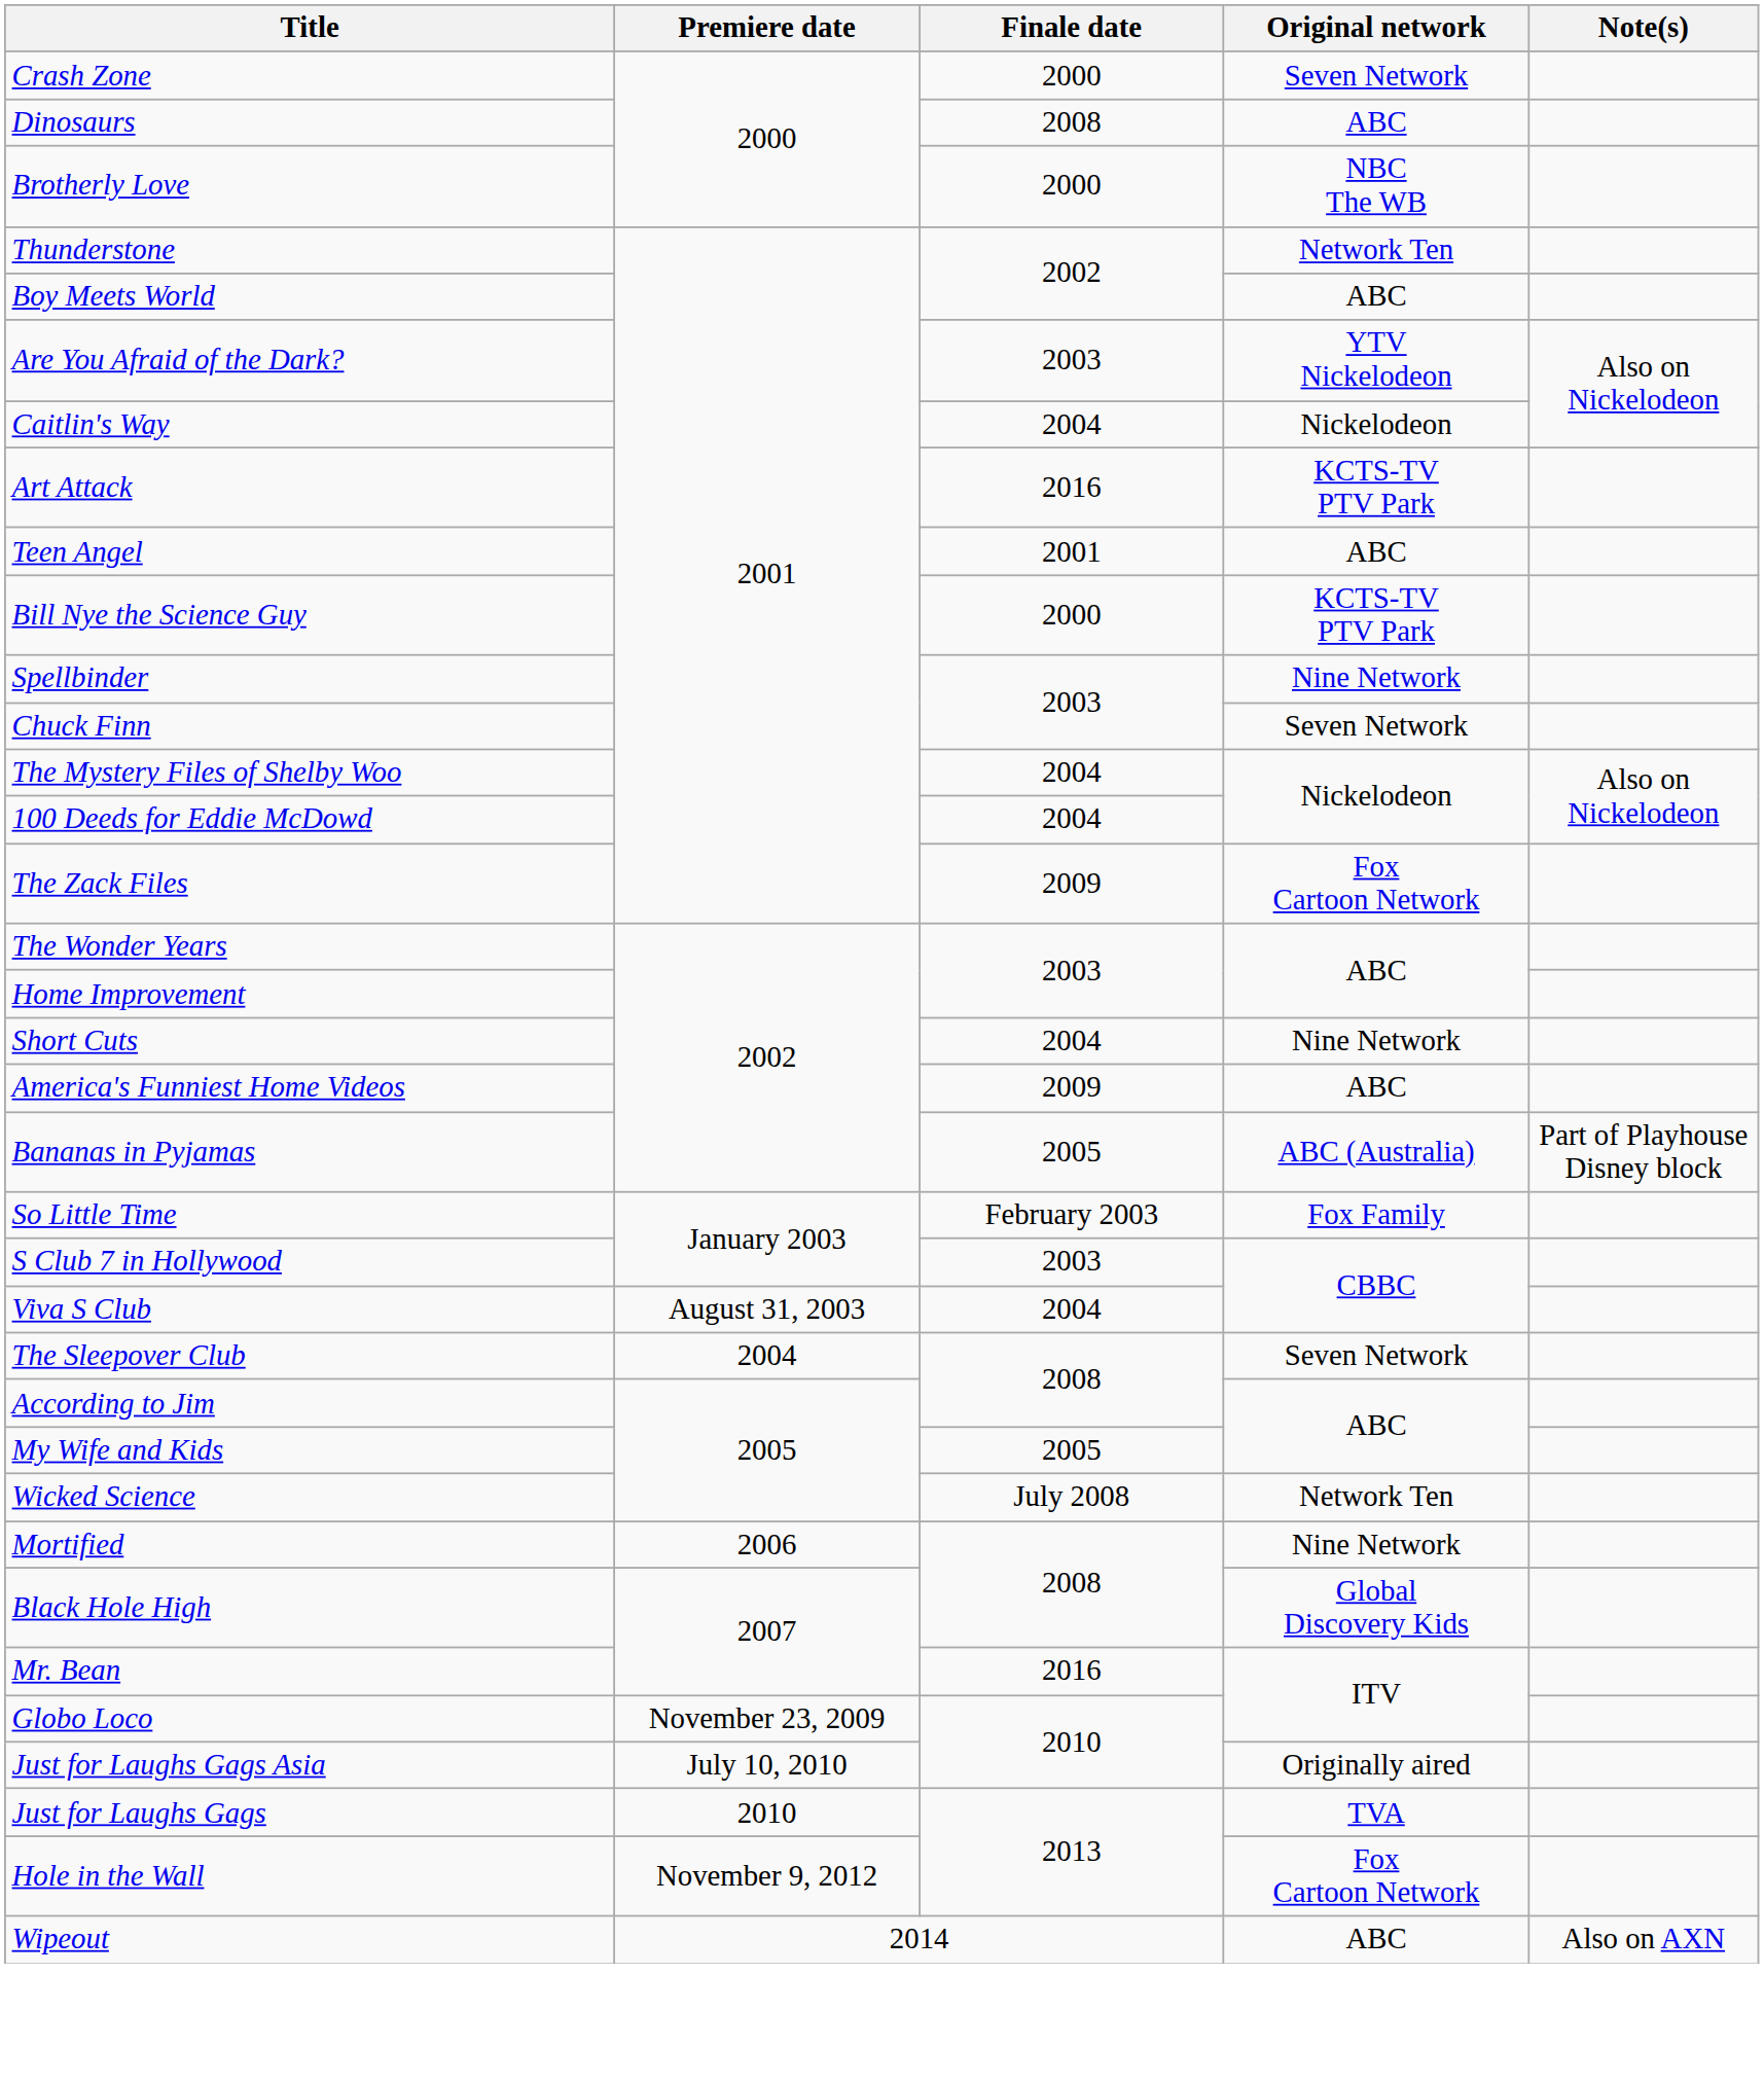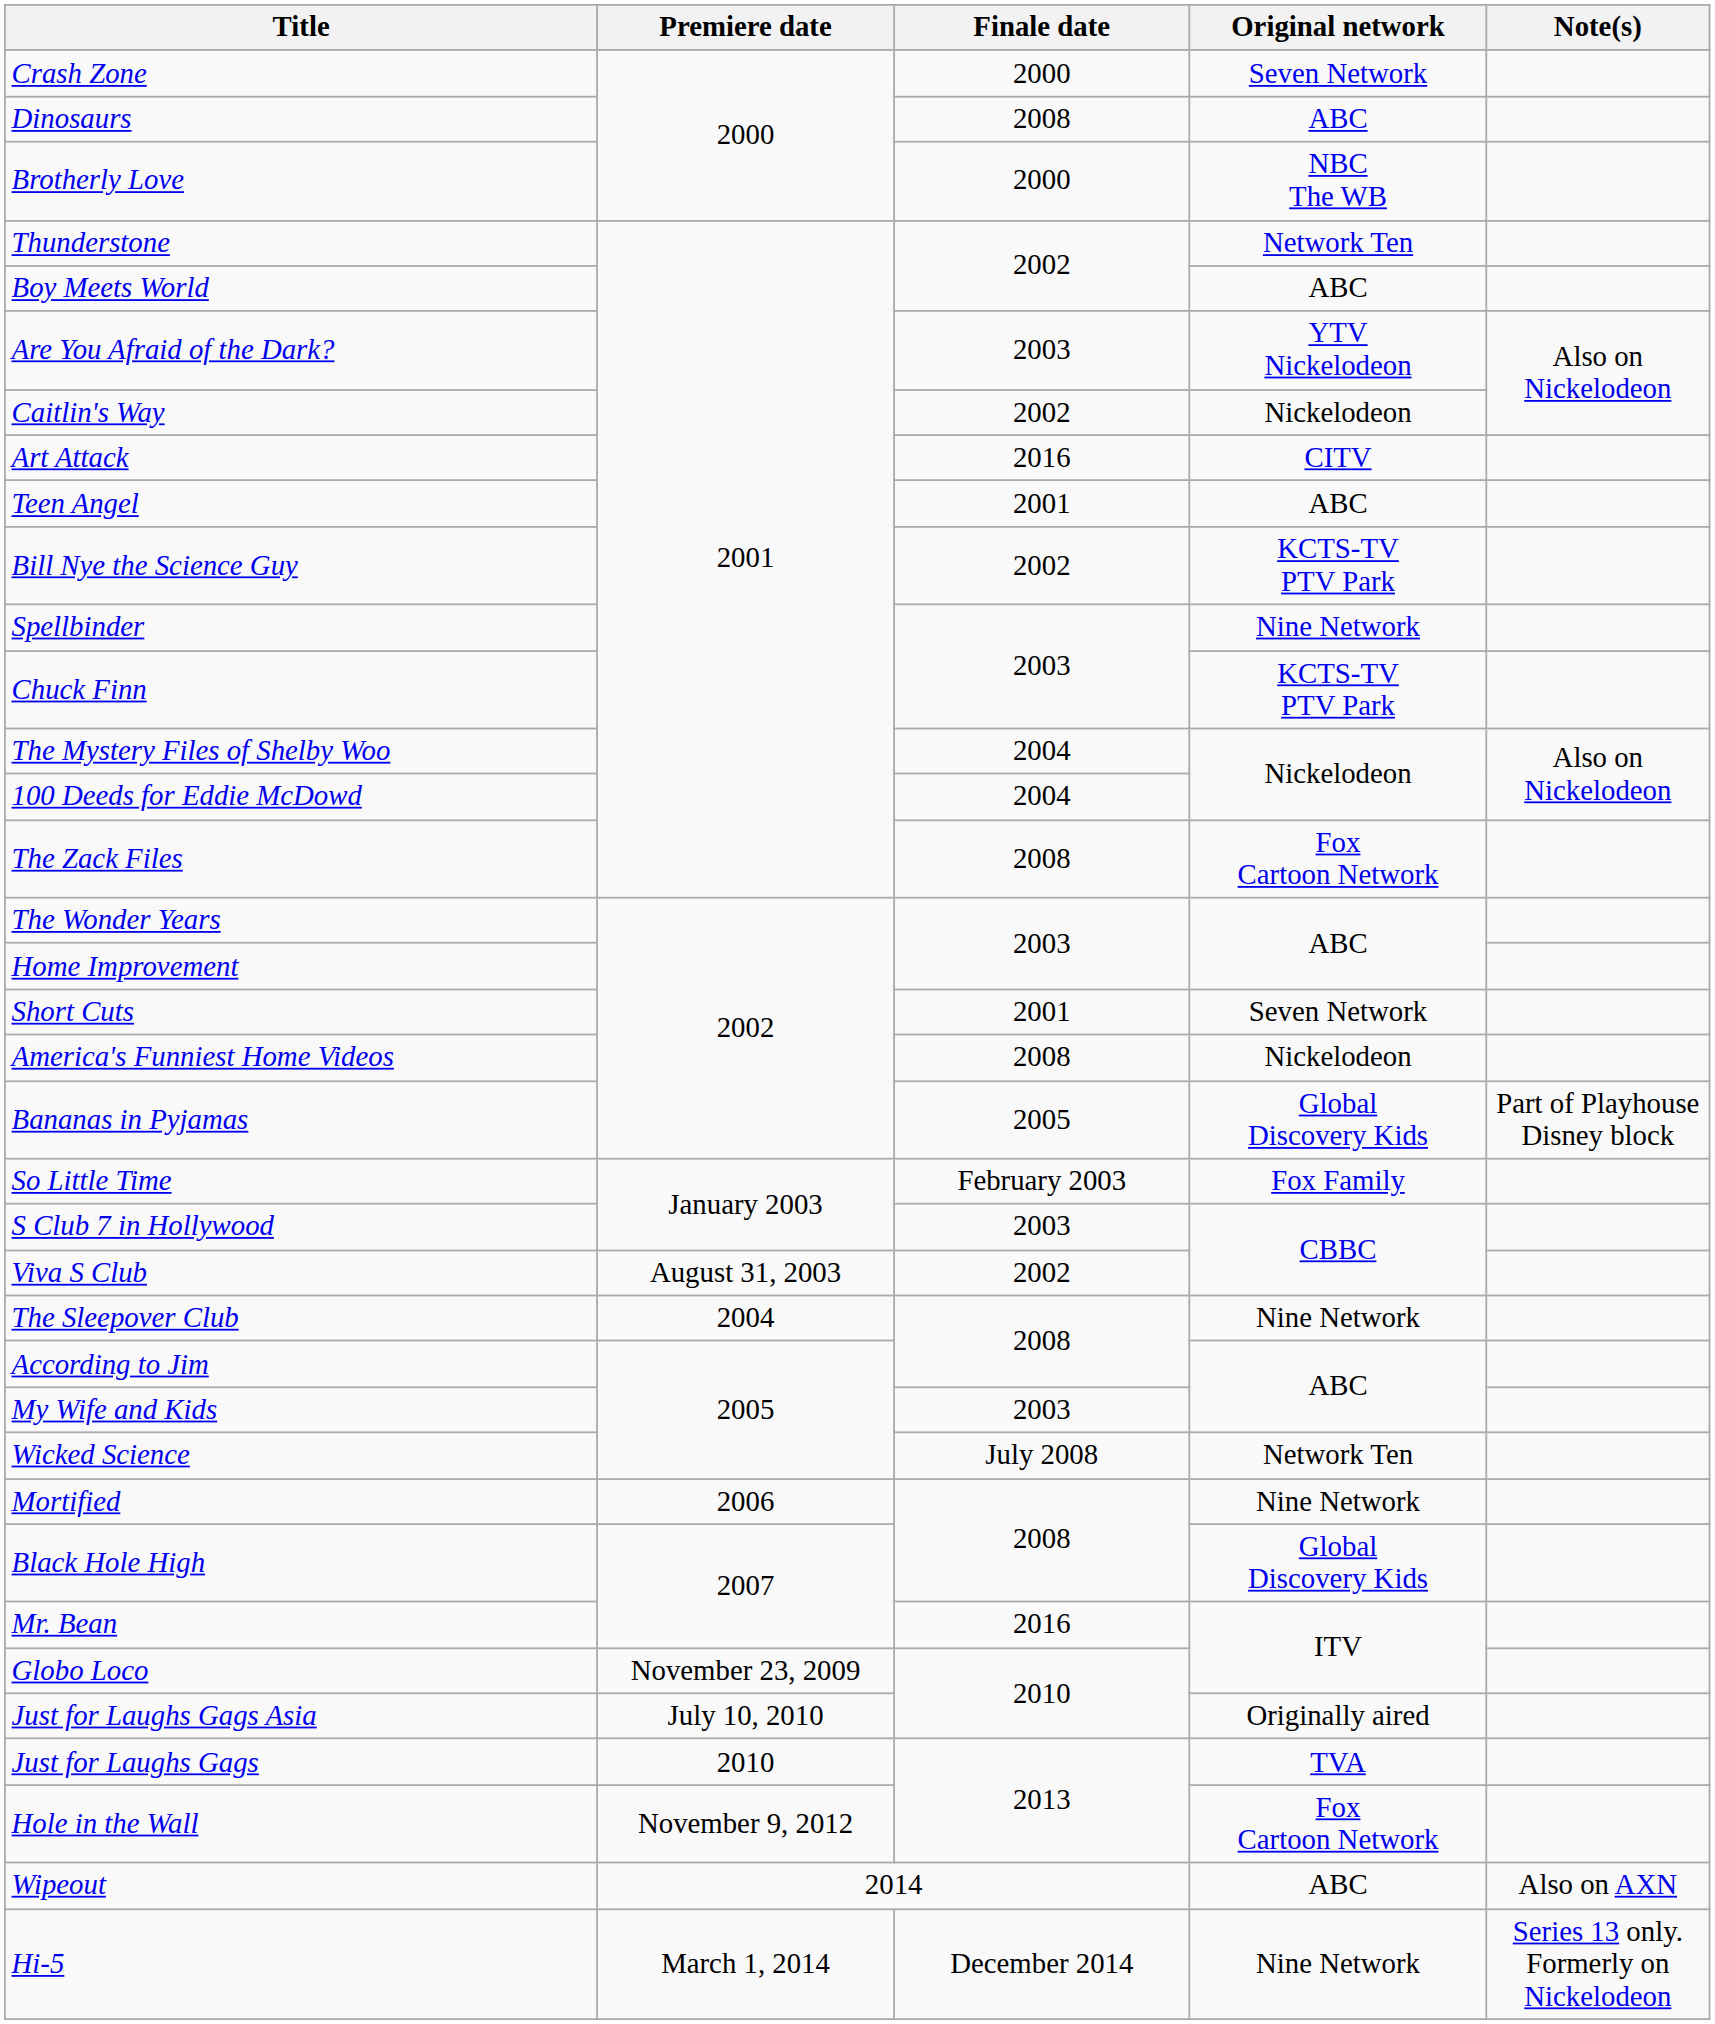Caitlin's Way | Finale date: 2004 -> 2002
Art Attack | Original network: KCTS-TV PTV Park -> CITV
Bill Nye the Science Guy | Finale date: 2000 -> 2002
Chuck Finn | Original network: Seven Network -> KCTS-TV PTV Park
The Zack Files | Finale date: 2009 -> 2008
Short Cuts | Finale date: 2004 -> 2001
Short Cuts | Original network: Nine Network -> Seven Network
America's Funniest Home Videos | Finale date: 2009 -> 2008
America's Funniest Home Videos | Original network: ABC -> Nickelodeon
Bananas in Pyjamas | Original network: ABC (Australia) -> Global Discovery Kids
Viva S Club | Finale date: 2004 -> 2002
The Sleepover Club | Original network: Seven Network -> Nine Network
My Wife and Kids | Finale date: 2005 -> 2003
+ row: Hi-5 | March 1, 2014 | December 2014 | Nine Network | Series 13 only. Formerly on Nickelodeon
